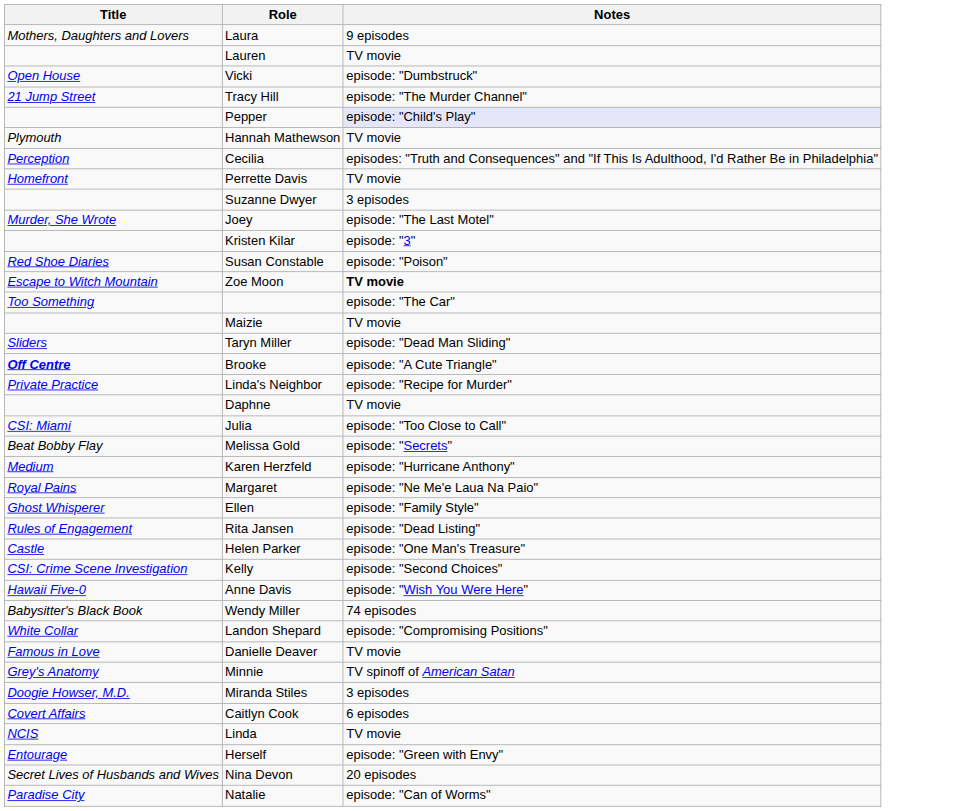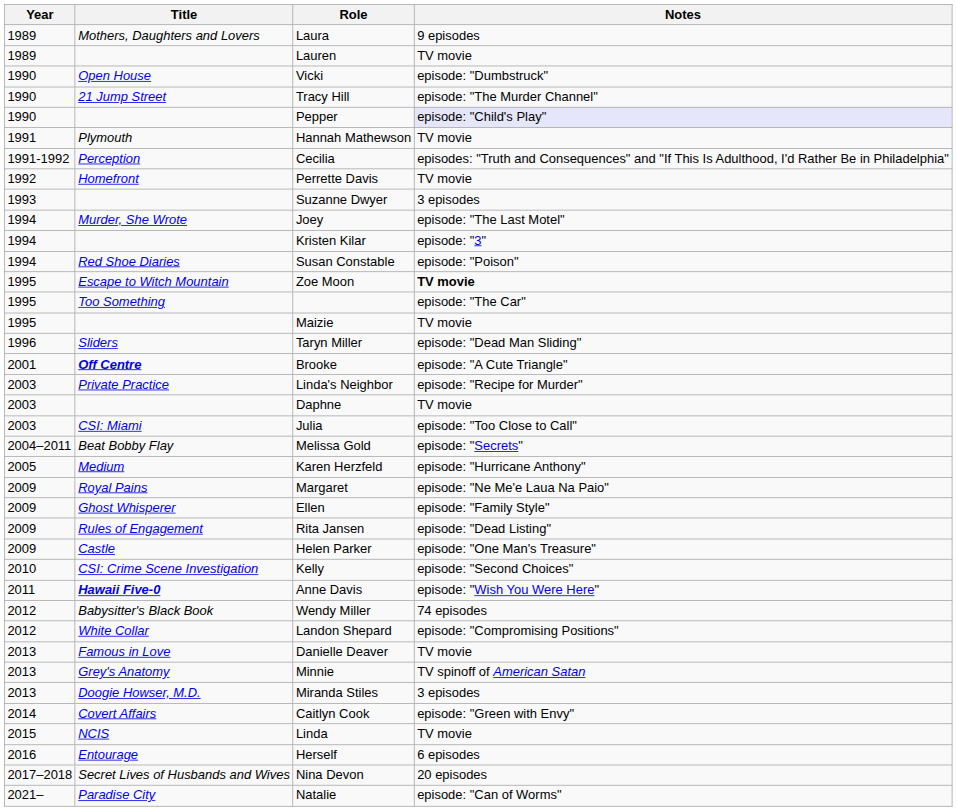+ column: Year | 1989 | 1989 | 1990 | 1990 | 1990 | 1991 | 1991-1992 | 1992 | 1993 | 1994 | 1994 | 1994 | 1995 | 1995 | 1995 | 1996 | 2001 | 2003 | 2003 | 2003 | 2004–2011 | 2005 | 2009 | 2009 | 2009 | 2009 | 2010 | 2011 | 2012 | 2012 | 2013 | 2013 | 2013 | 2014 | 2015 | 2016 | 2017–2018 | 2021–
Anne Davis | Title: normal -> bold
Caitlyn Cook | Notes: 6 episodes -> episode: "Green with Envy"
Herself | Notes: episode: "Green with Envy" -> 6 episodes
